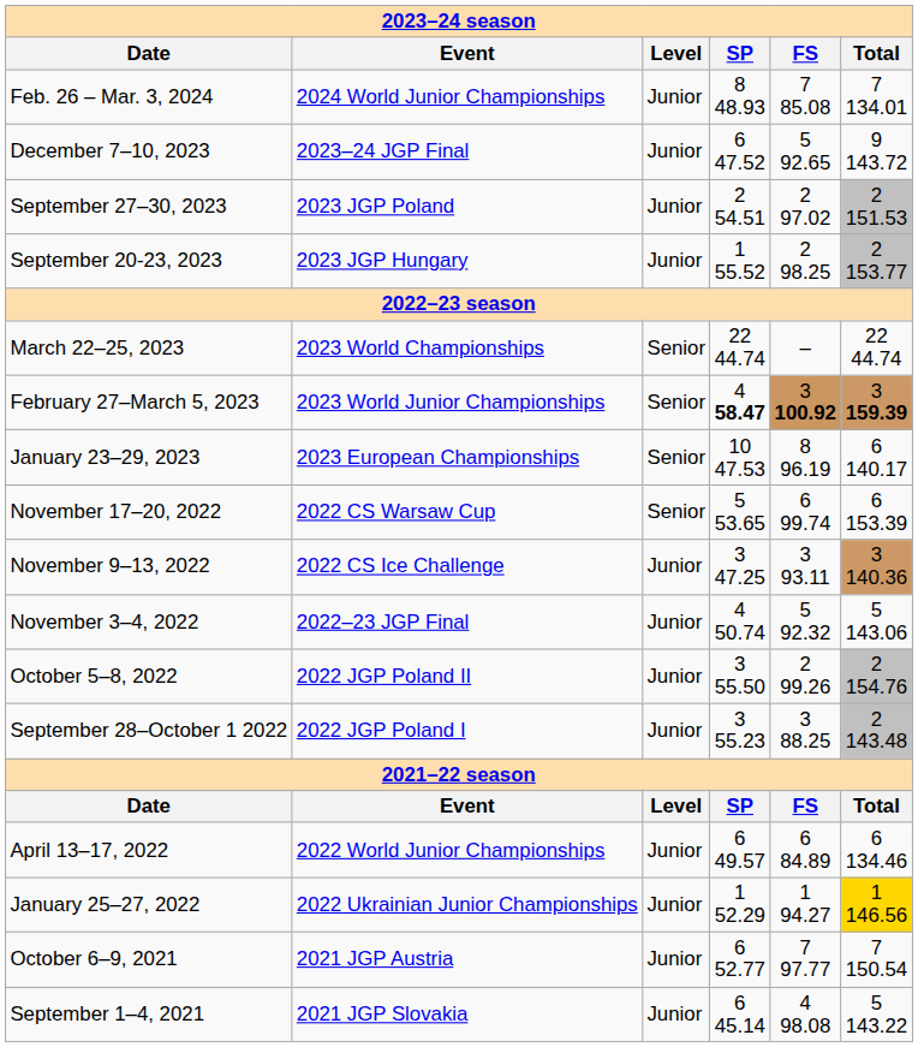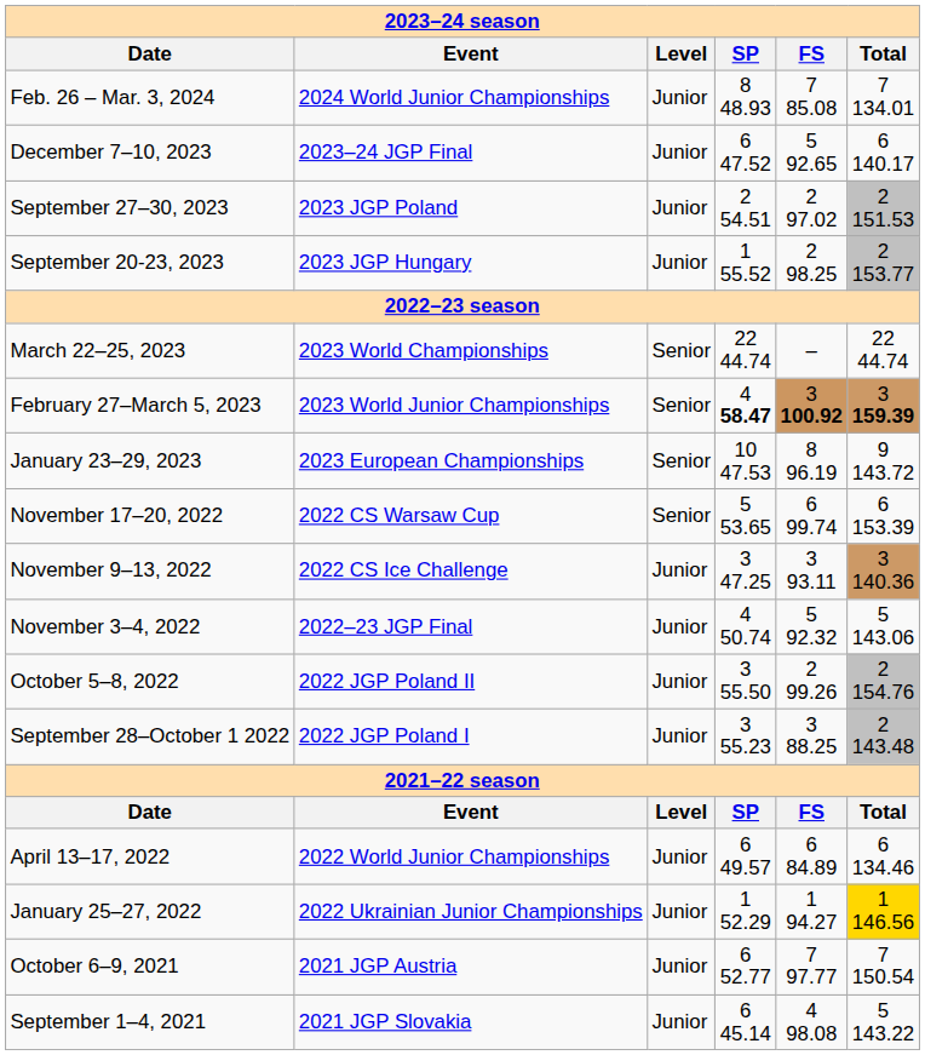December 7–10, 2023 | Total: 9 143.72 -> 6 140.17
January 23–29, 2023 | Total: 6 140.17 -> 9 143.72
